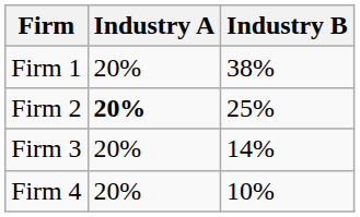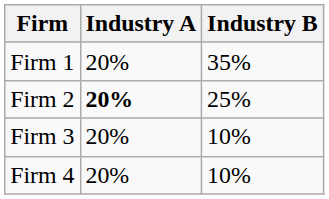Firm 1 | Industry B: 38% -> 35%
Firm 3 | Industry B: 14% -> 10%
